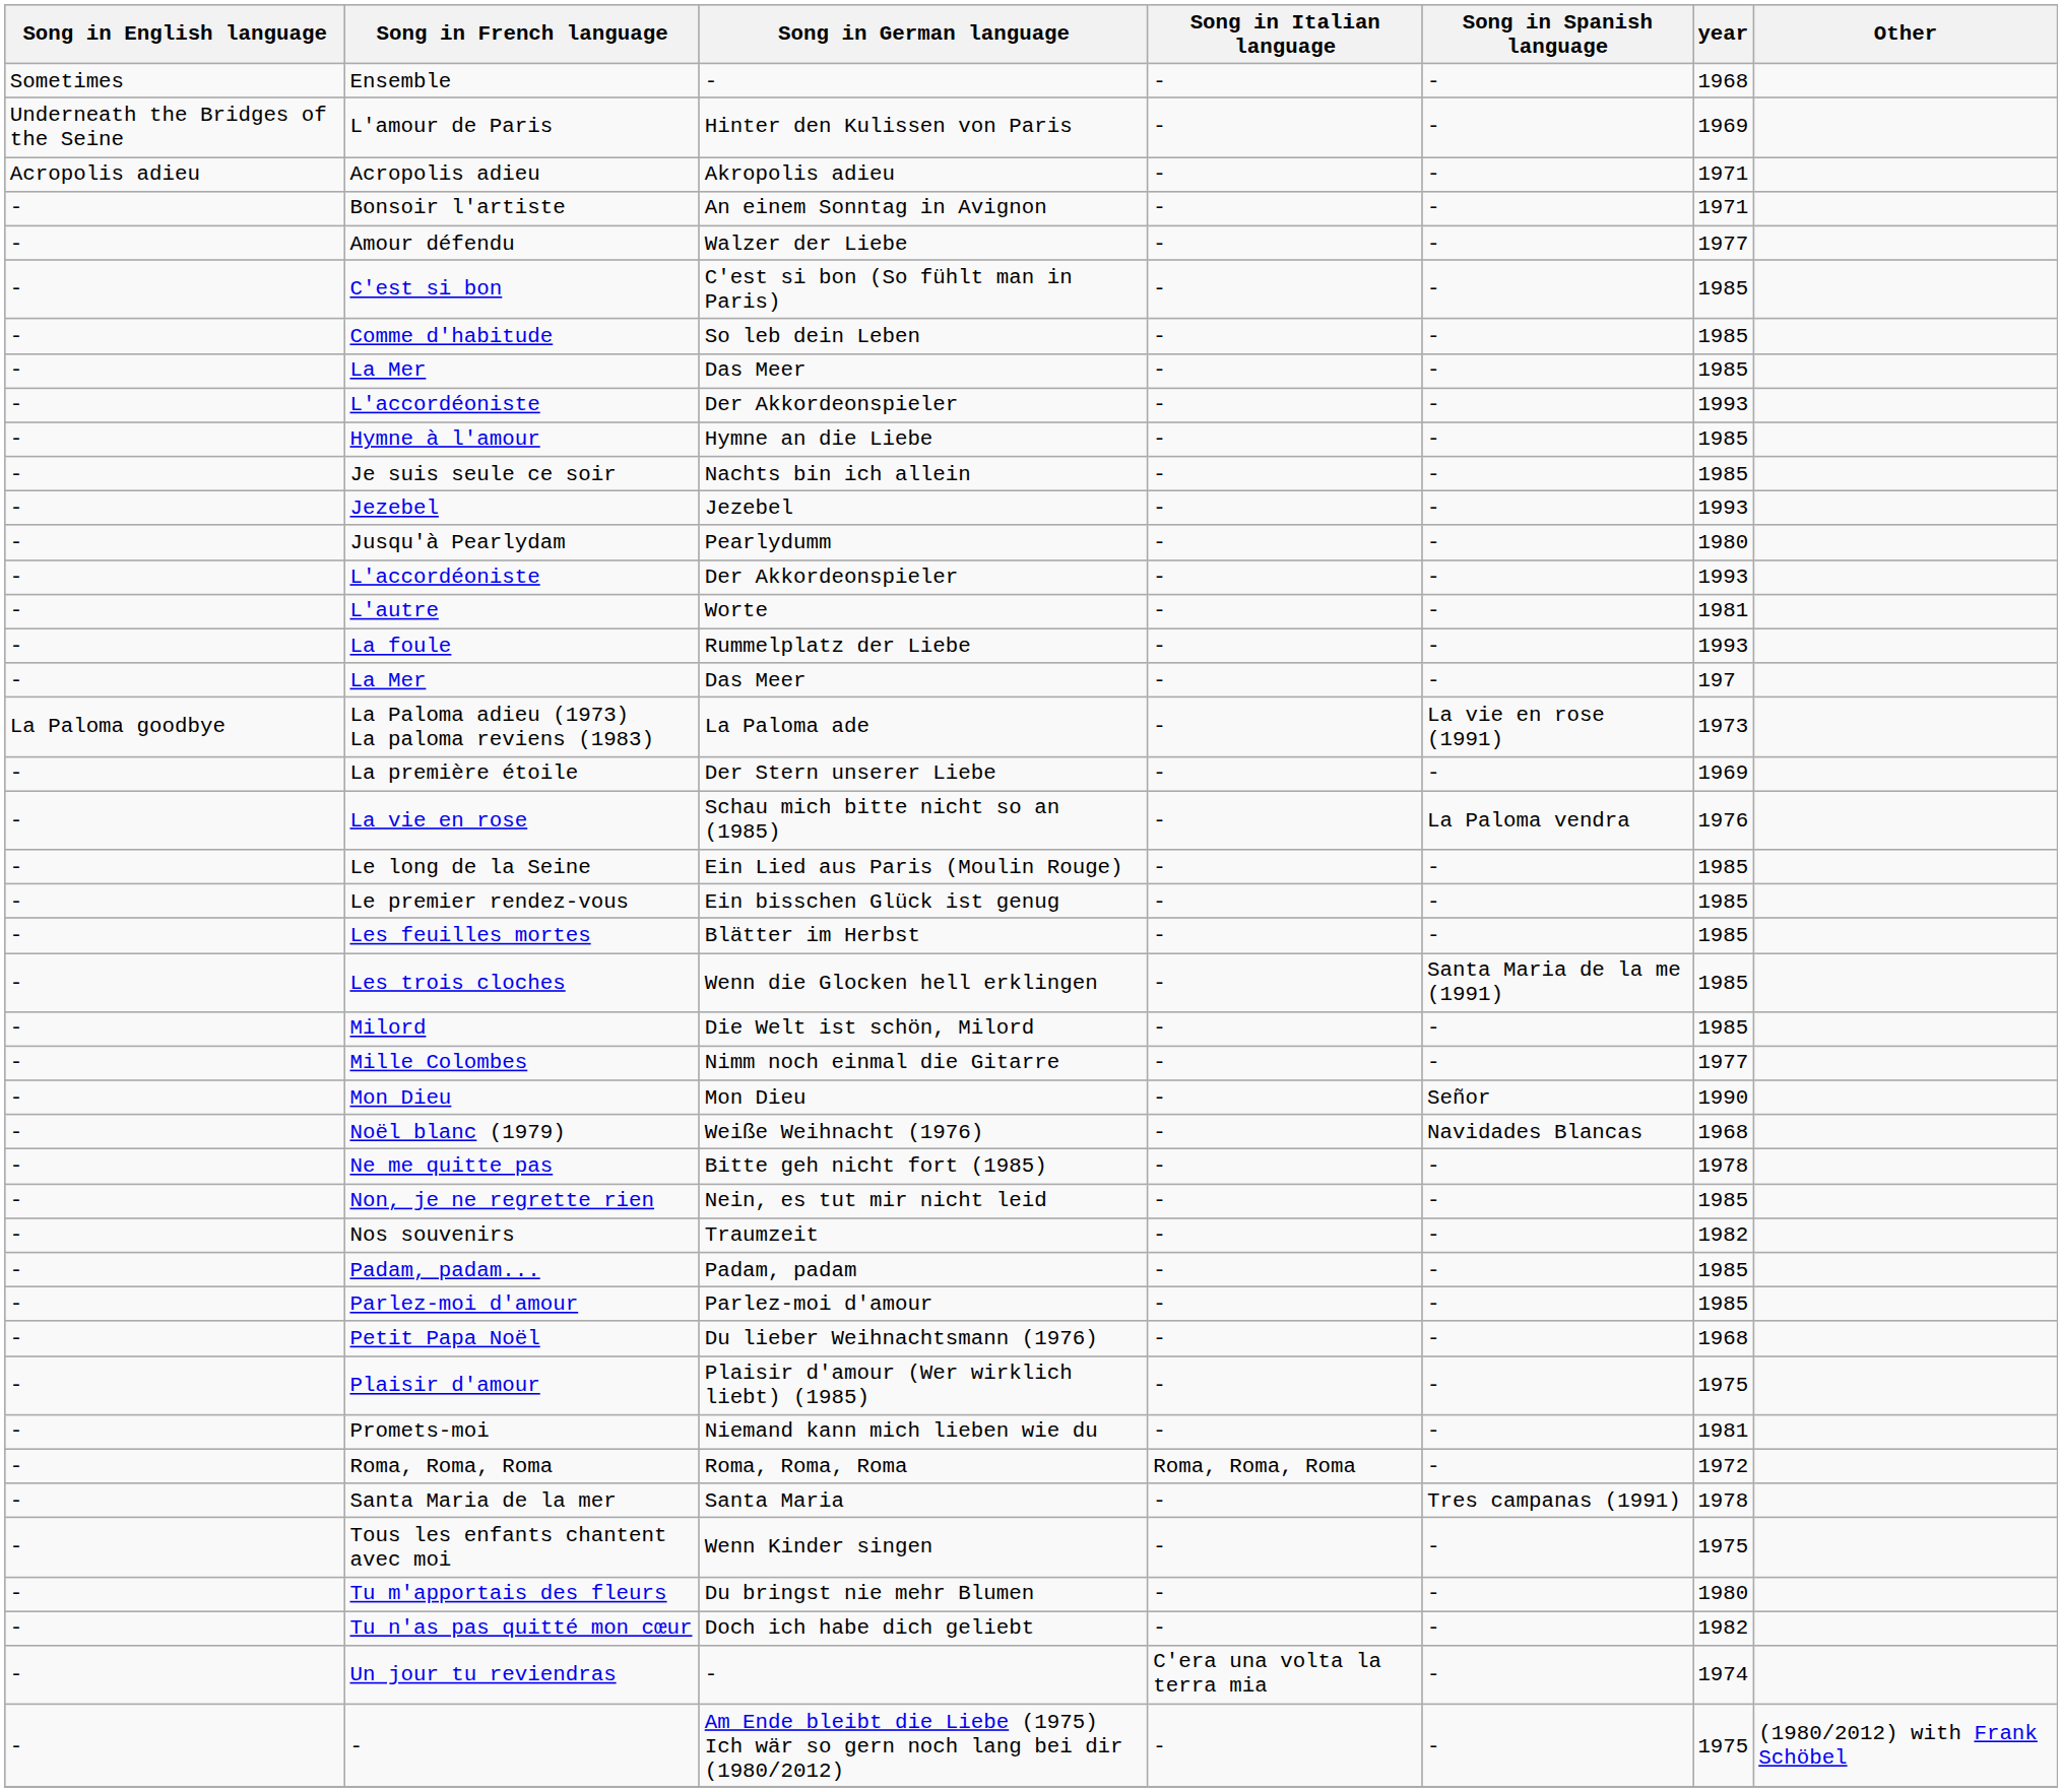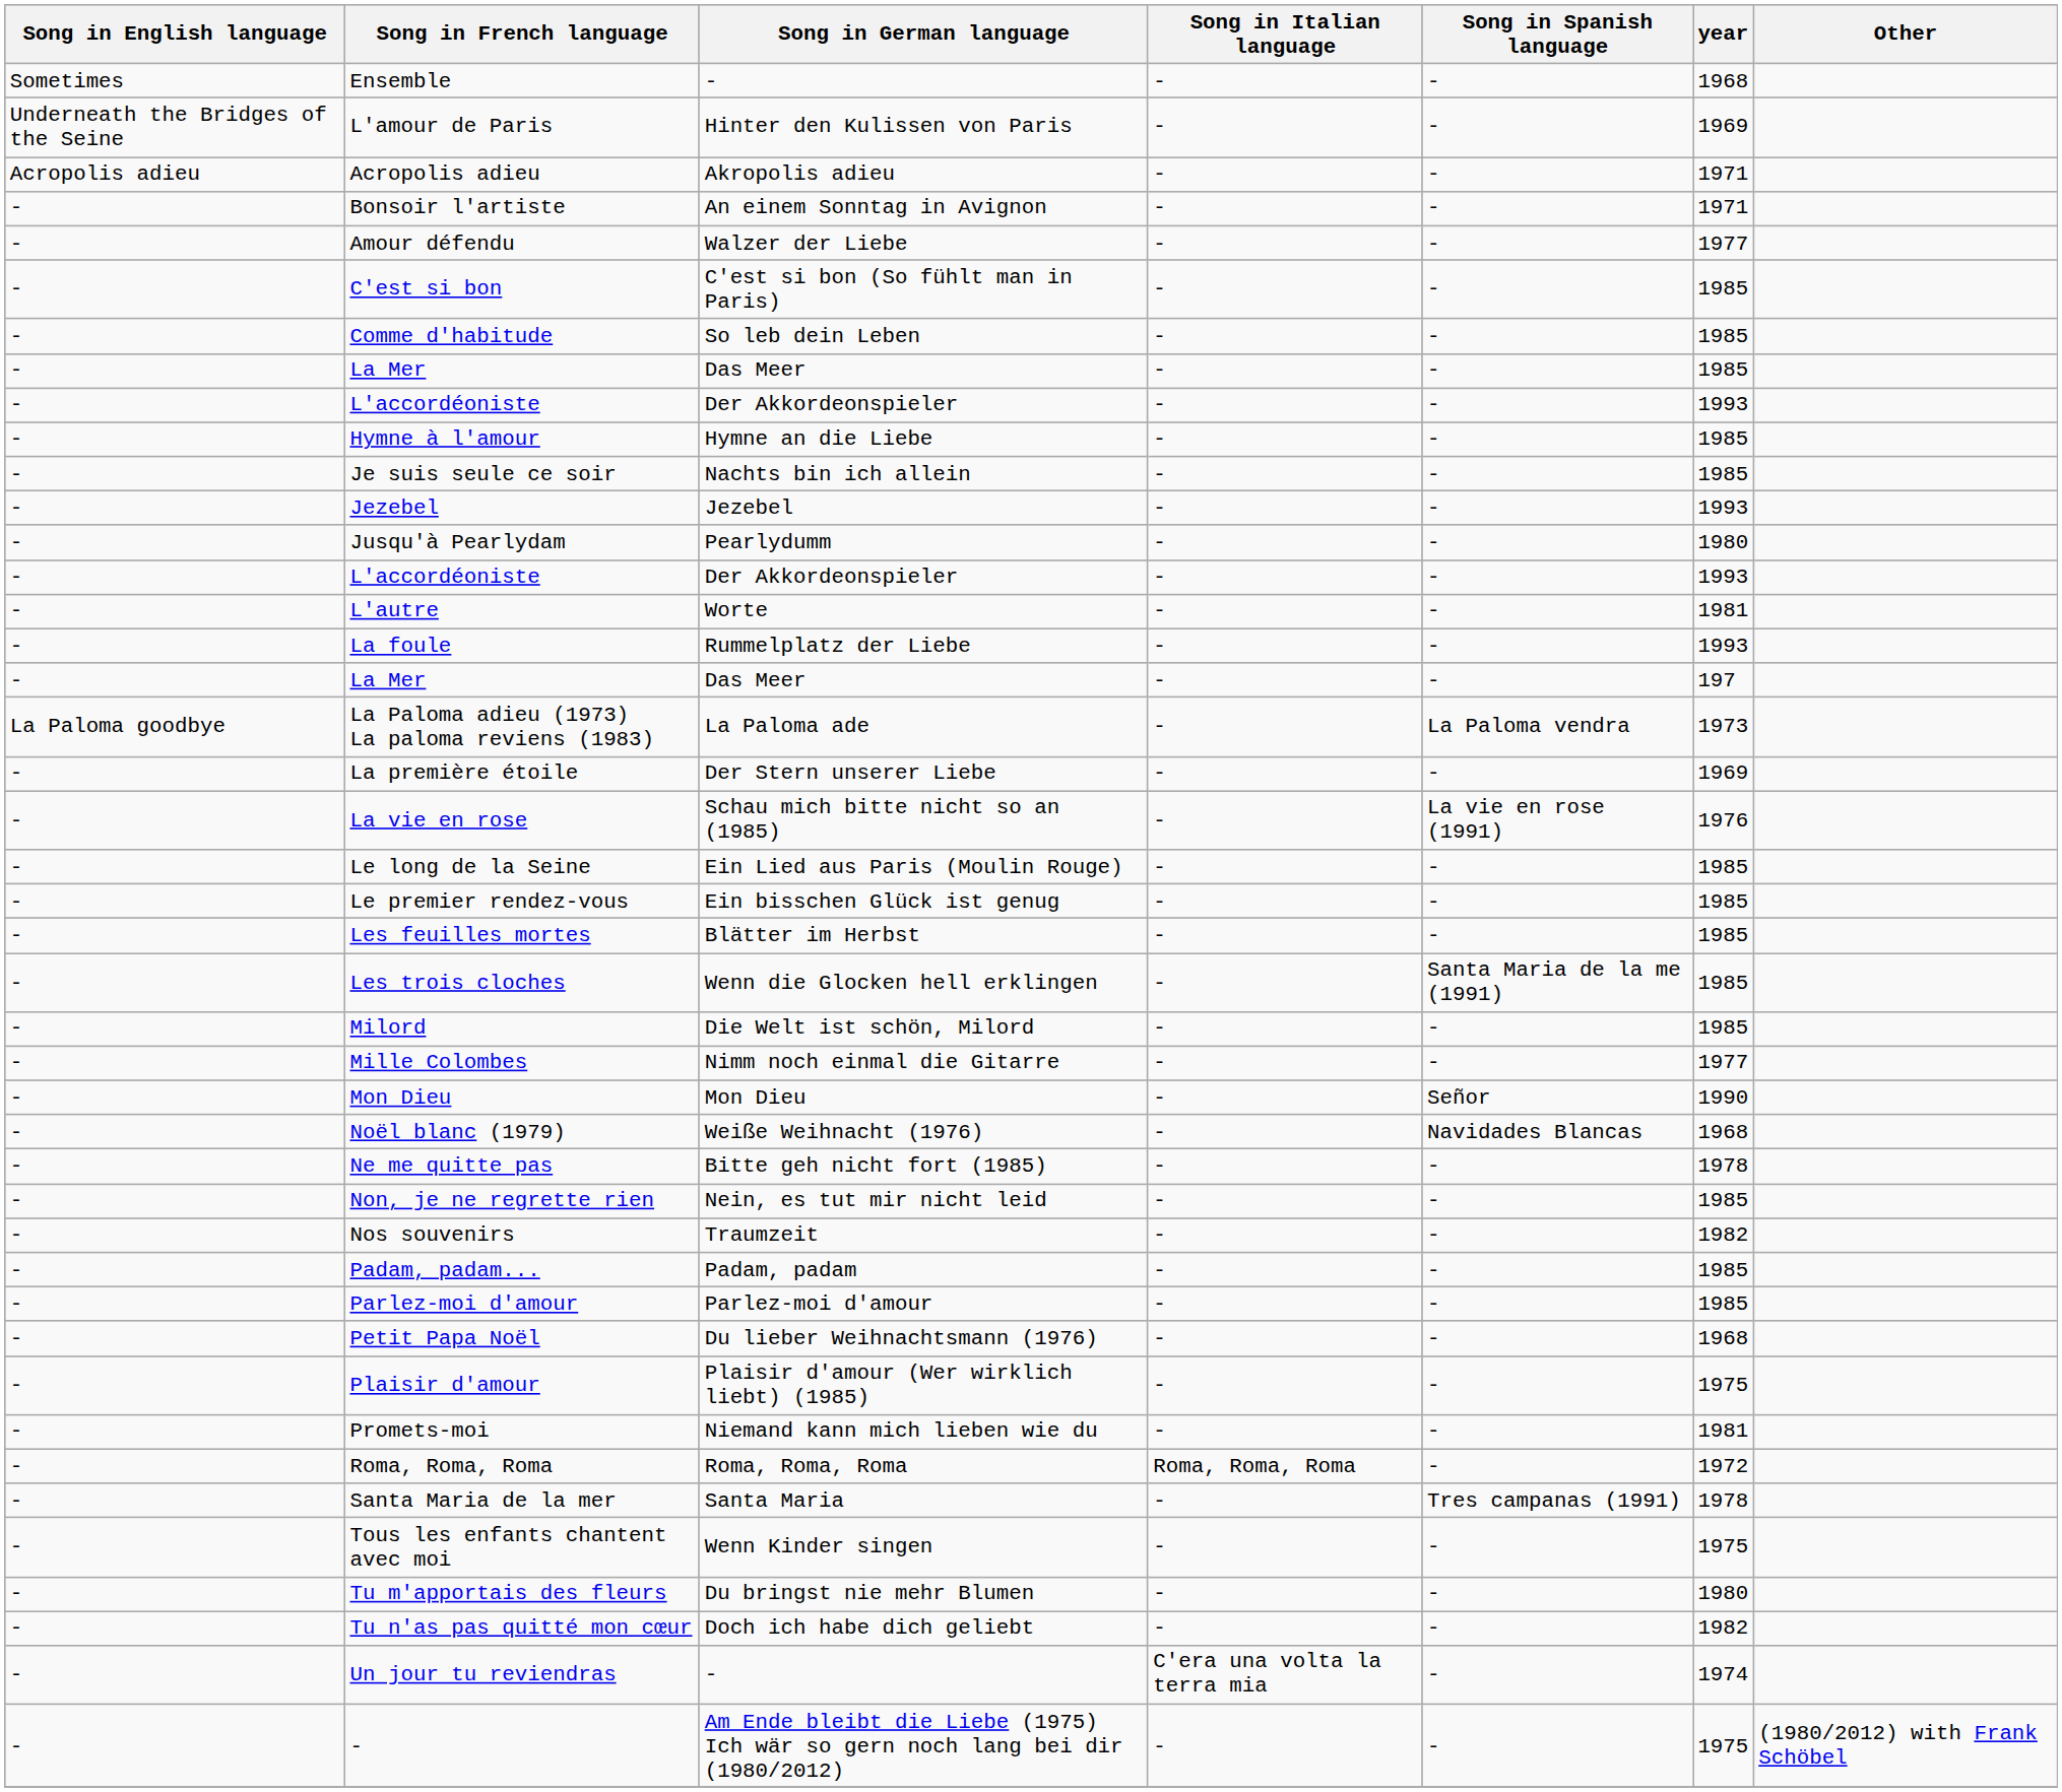La Paloma adieu (1973) La paloma reviens (1983) | Song in Spanish language: La vie en rose (1991) -> La Paloma vendra
La vie en rose | Song in Spanish language: La Paloma vendra -> La vie en rose (1991)
